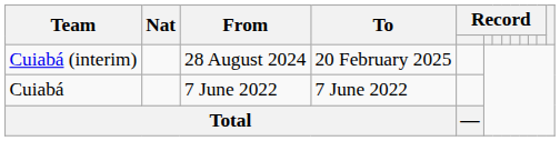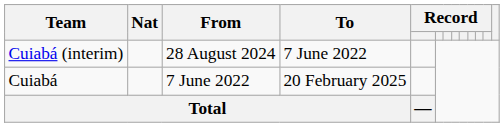Cuiabá (interim) | To: 20 February 2025 -> 7 June 2022
Cuiabá | To: 7 June 2022 -> 20 February 2025
